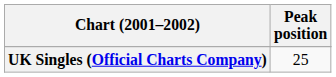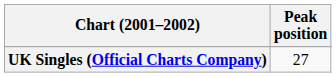UK Singles (Official Charts Company) | Peak position: 25 -> 27
